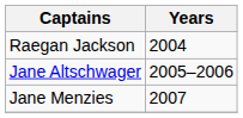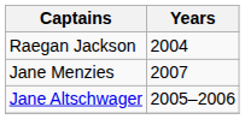rows swapped: Jane Altschwager <-> Jane Menzies
